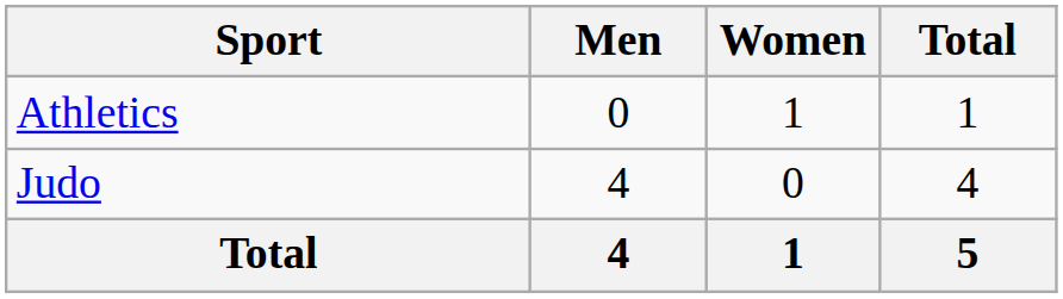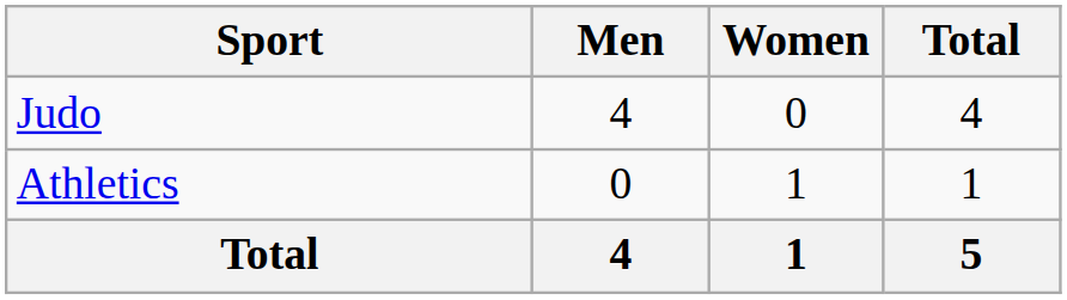rows swapped: Athletics <-> Judo
